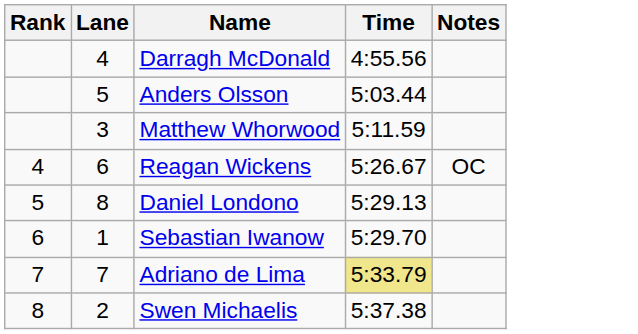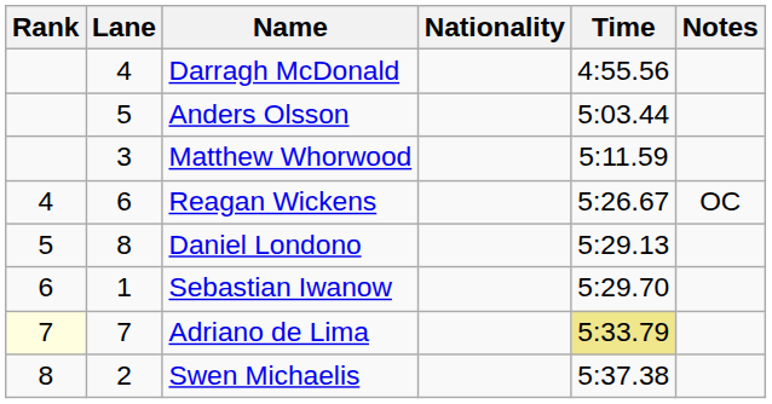+ column: Nationality
Adriano de Lima | Rank: no background -> lightyellow background
